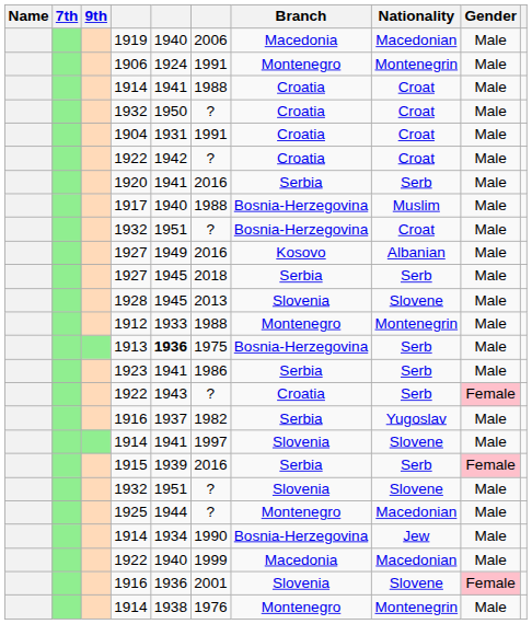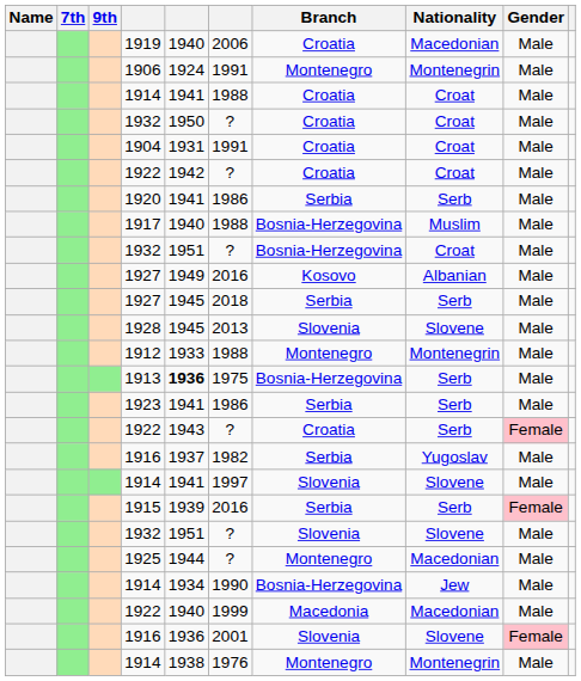1919 | Branch: Macedonia -> Croatia
1920 | column 6: 2016 -> 1986
